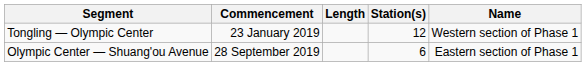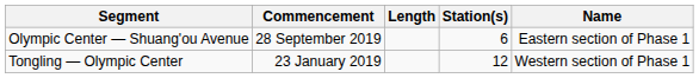rows swapped: Tongling — Olympic Center <-> Olympic Center — Shuang'ou Avenue
